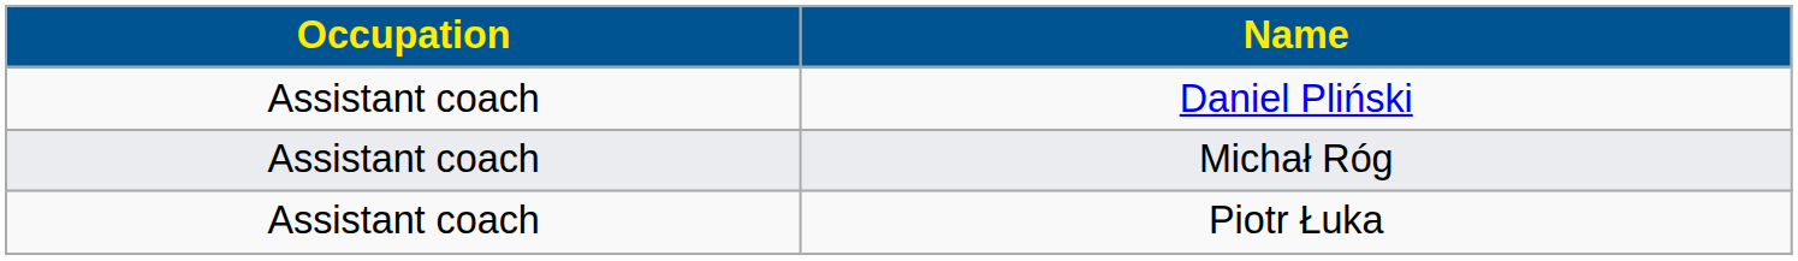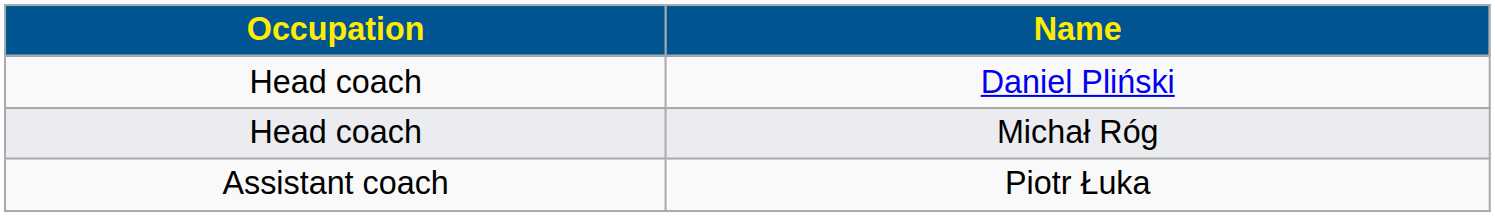Daniel Pliński | Occupation: Assistant coach -> Head coach
Michał Róg | Occupation: Assistant coach -> Head coach
